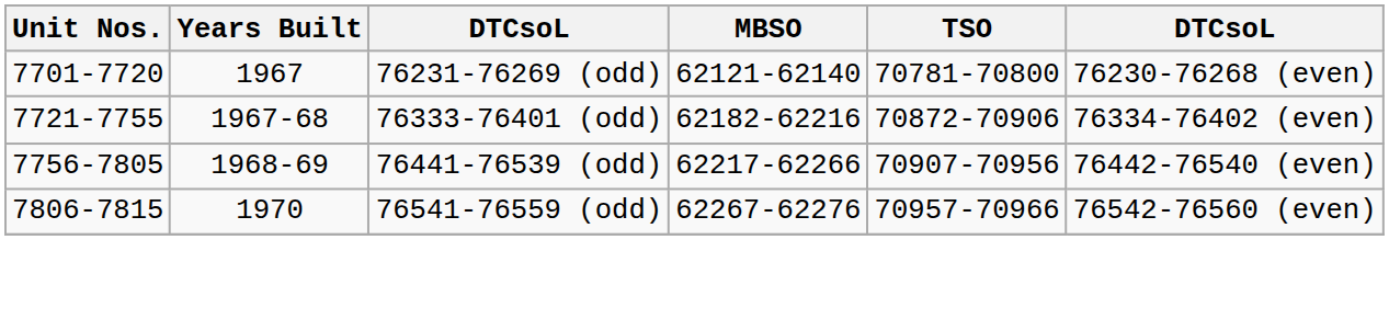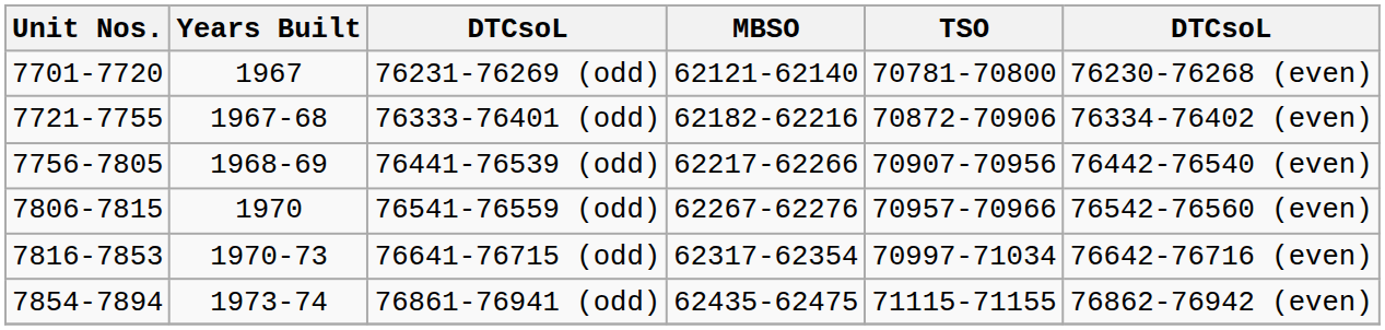+ row: 7816-7853 | 1970-73 | 76641-76715 (odd) | 62317-62354 | 70997-71034 | 76642-76716 (even)
+ row: 7854-7894 | 1973-74 | 76861-76941 (odd) | 62435-62475 | 71115-71155 | 76862-76942 (even)
